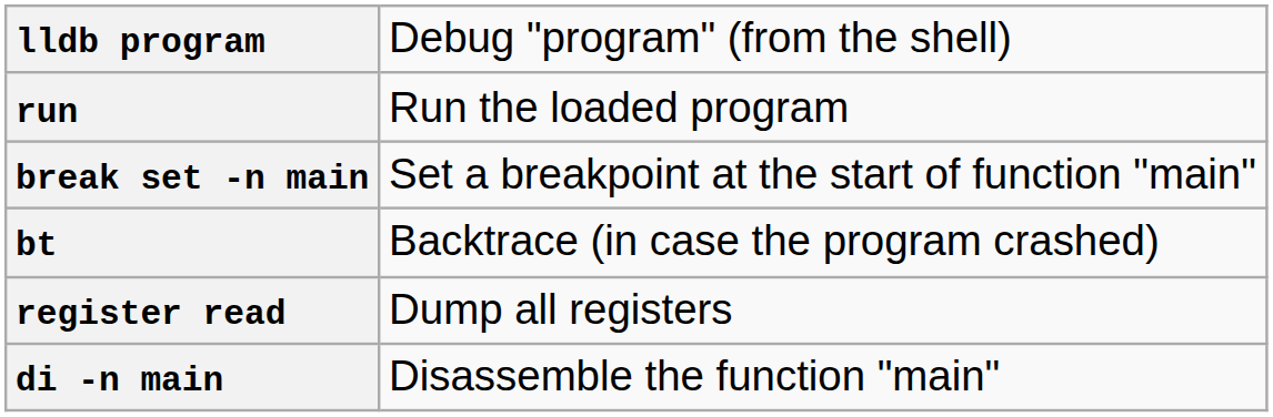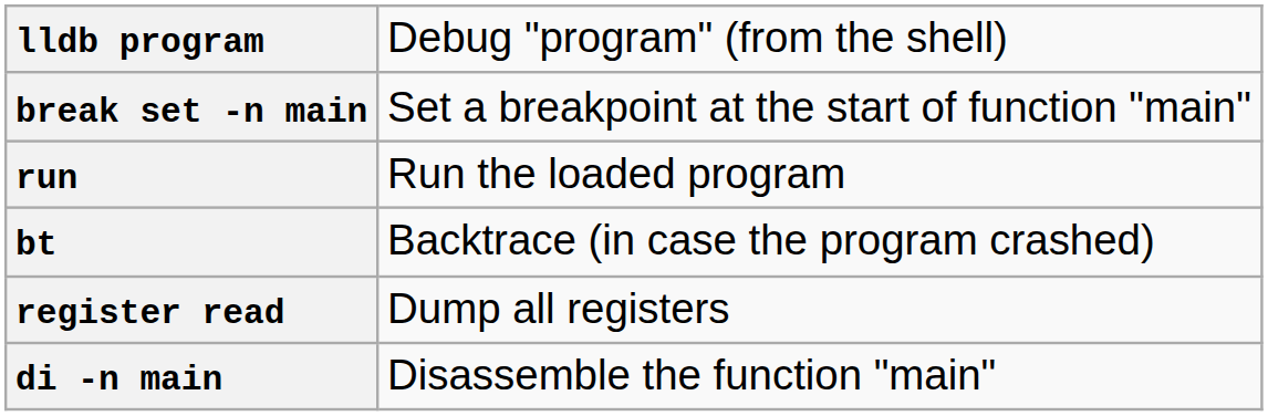rows swapped: run <-> break set -n main
